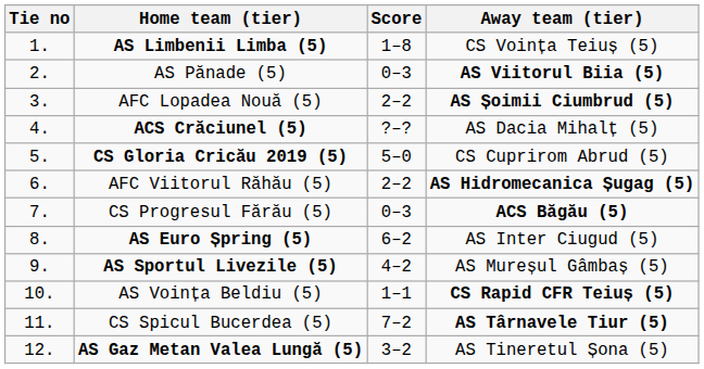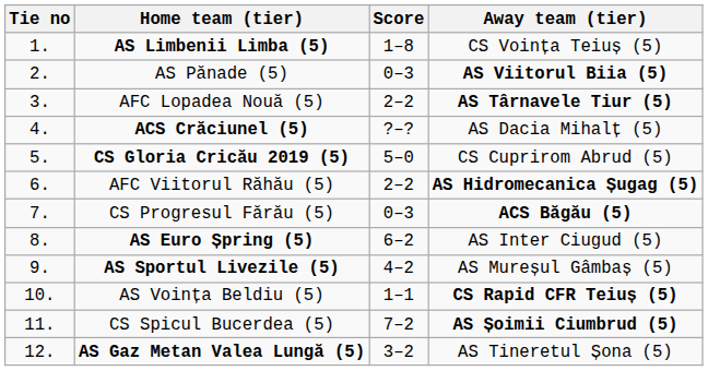AFC Lopadea Nouă (5) | Away team (tier): AS Șoimii Ciumbrud (5) -> AS Târnavele Tiur (5)
CS Spicul Bucerdea (5) | Away team (tier): AS Târnavele Tiur (5) -> AS Șoimii Ciumbrud (5)
